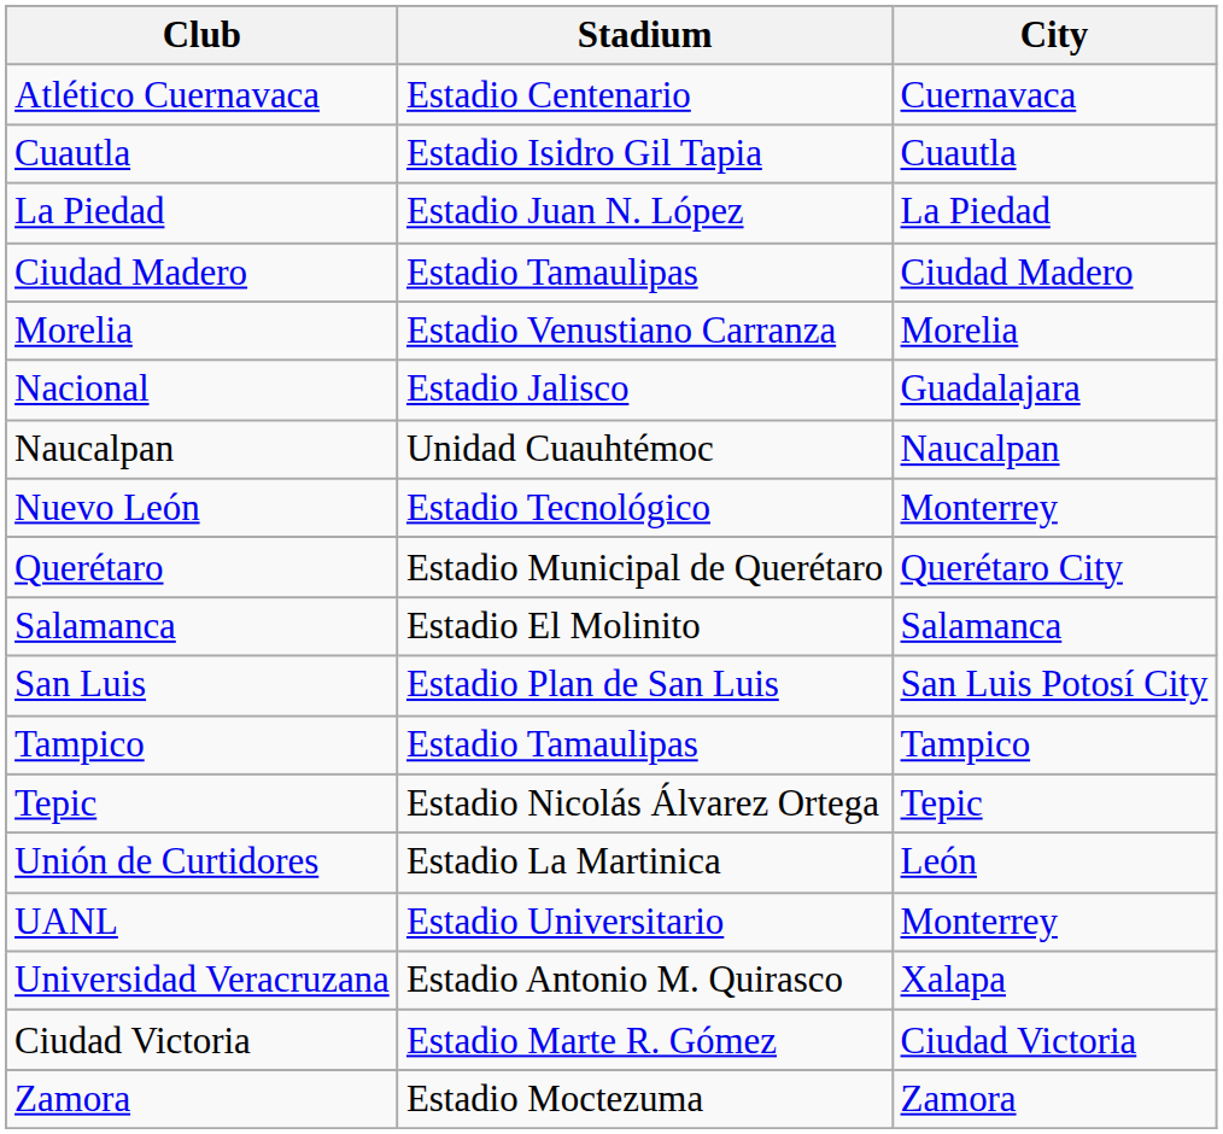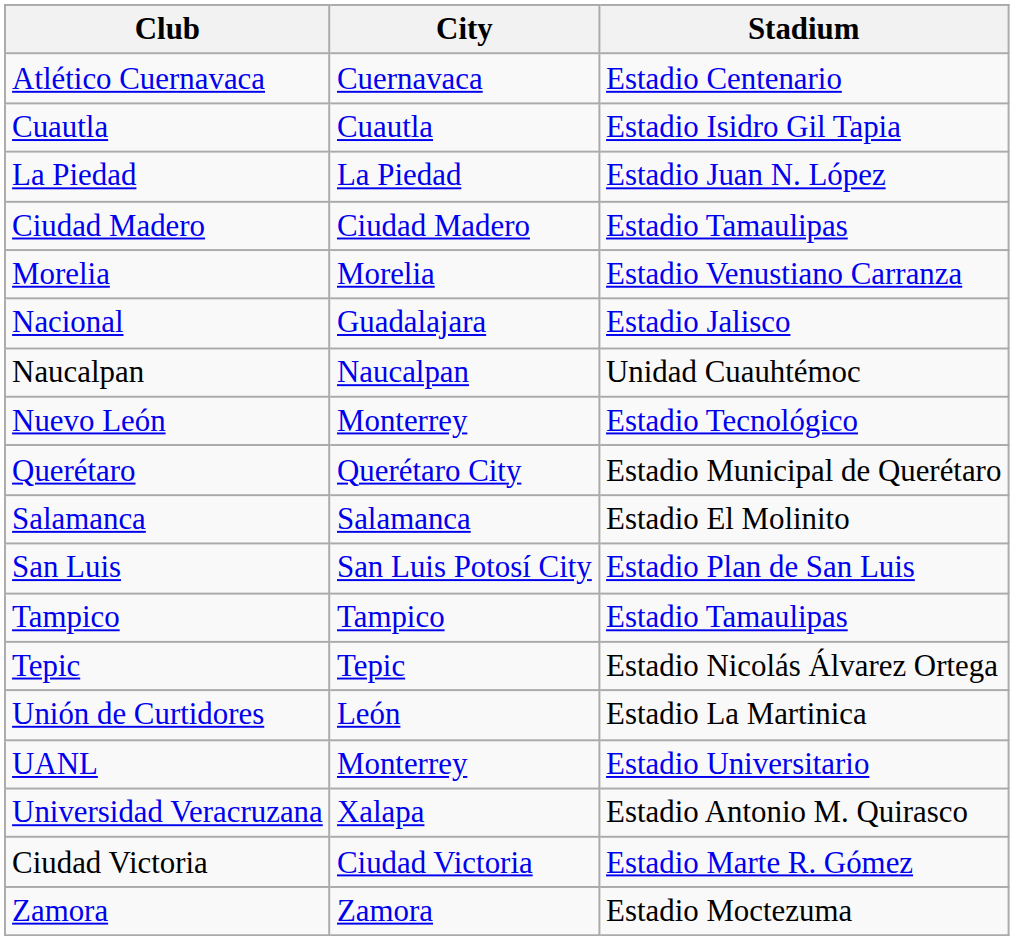columns swapped: City <-> Stadium
